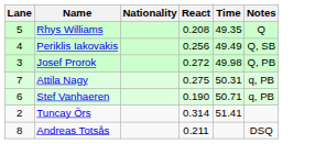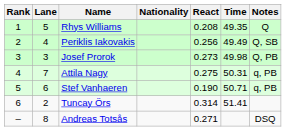+ column: Rank | 1 | 2 | 3 | 4 | 5 | 6 | –
Josef Prorok | React: 0.272 -> 0.273
Andreas Totsås | React: 0.211 -> 0.271
